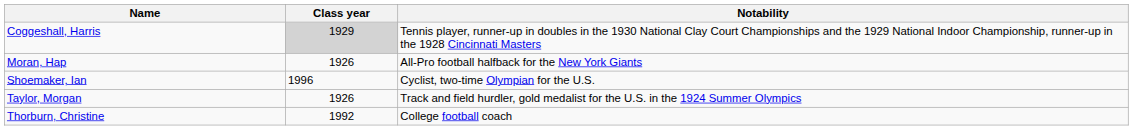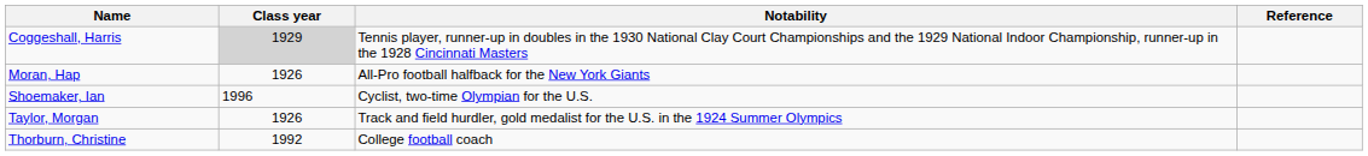+ column: Reference
